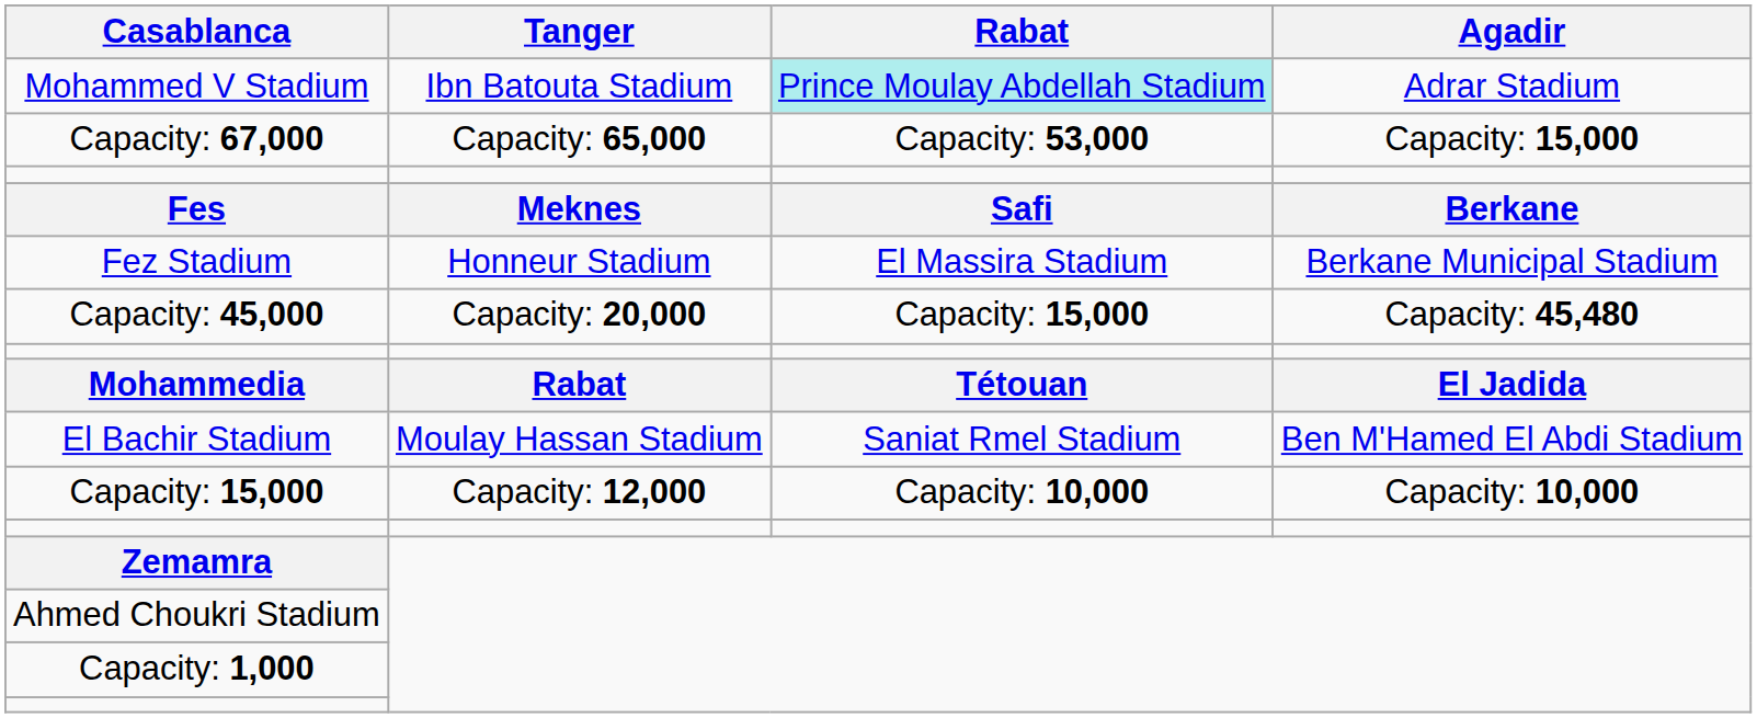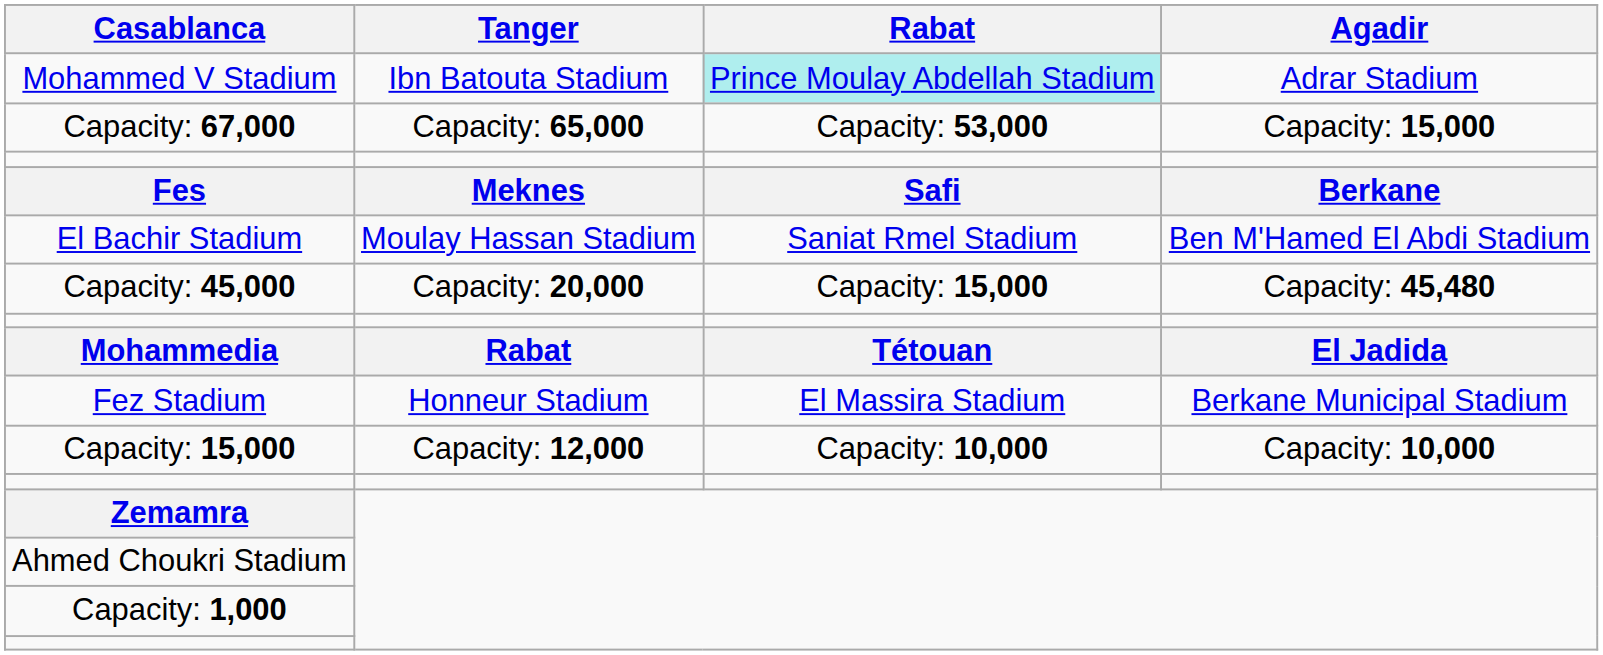rows swapped: Fez Stadium <-> El Bachir Stadium
